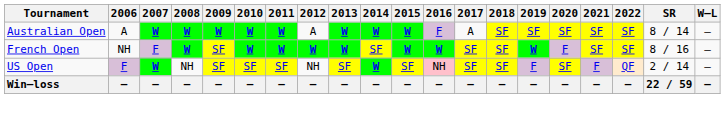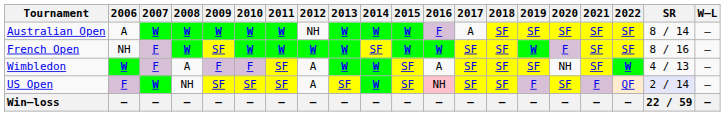Australian Open | 2012: A -> NH
+ row: Wimbledon | W | F | A | F | F | SF | A | W | W | SF | A | SF | SF | SF | NH | SF | W | 4 / 13 | –
US Open | 2012: NH -> A
US Open | SR: no background -> lavender background
